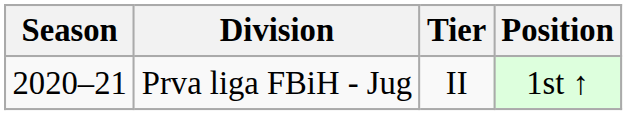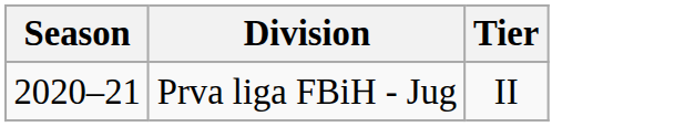- column: Position | 1st ↑
